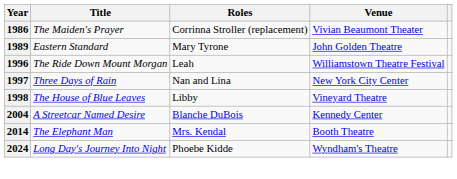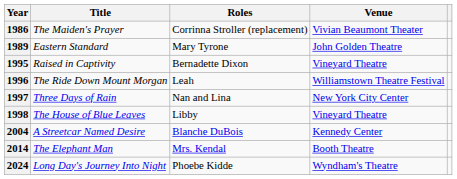+ row: 1995 | Raised in Captivity | Bernadette Dixon | Vineyard Theatre
